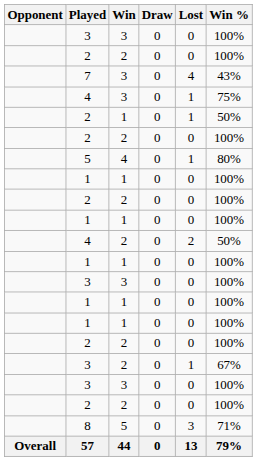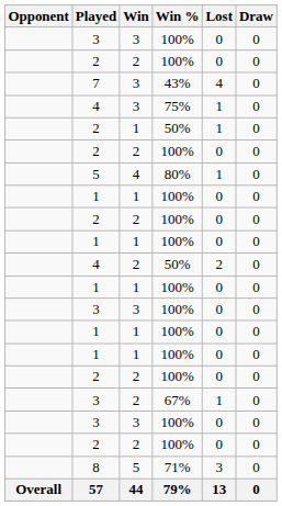columns swapped: Draw <-> Win %
